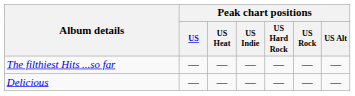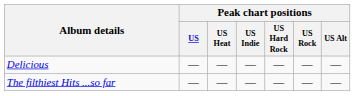rows swapped: Delicious <-> The filthiest Hits ...so far
